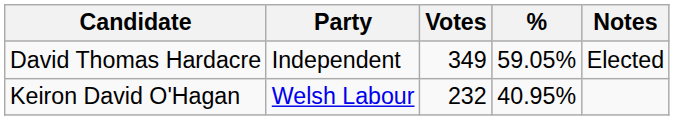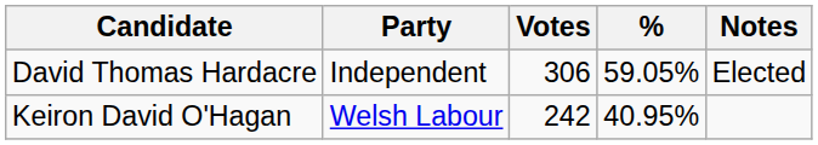David Thomas Hardacre | Votes: 349 -> 306
Keiron David O'Hagan | Votes: 232 -> 242
